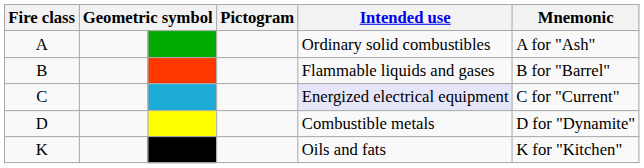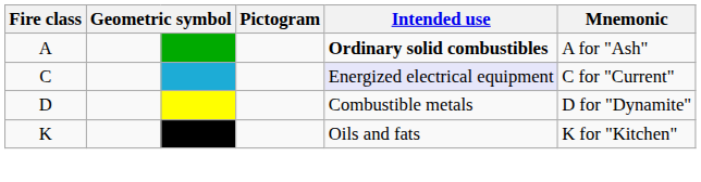A | Intended use: normal -> bold
- row: B | Flammable liquids and gases | B for "Barrel"
